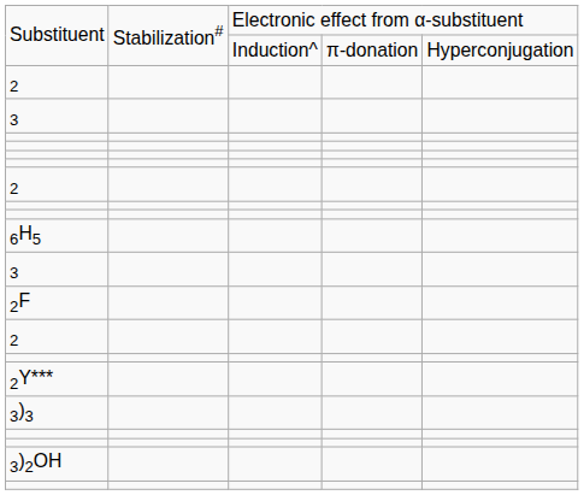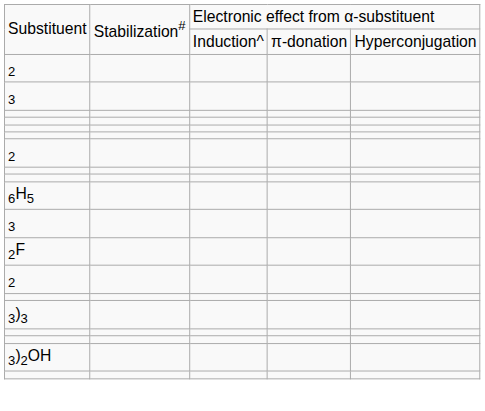- row: 2Y***
